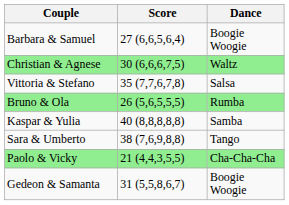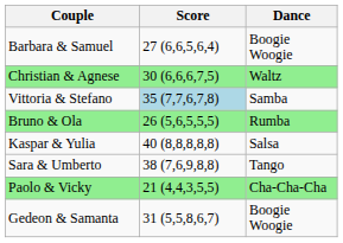Vittoria & Stefano | Score: no background -> lightblue background
Vittoria & Stefano | Dance: Salsa -> Samba
Kaspar & Yulia | Dance: Samba -> Salsa
